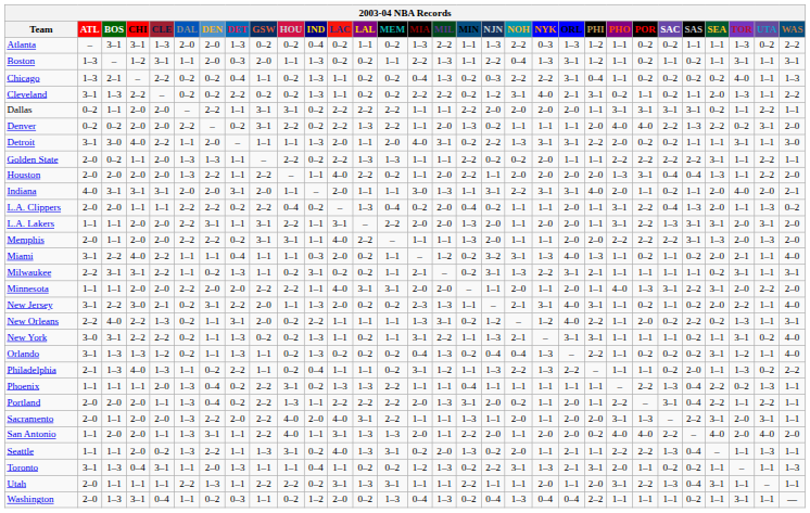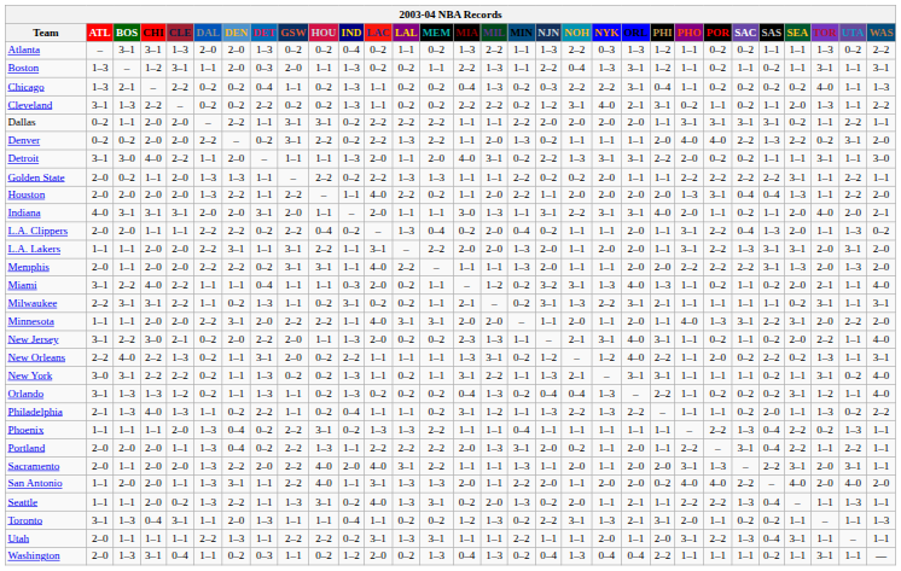Minnesota | DEN: 2–0 -> 3–1
New Jersey | DEN: 3–1 -> 2–0
